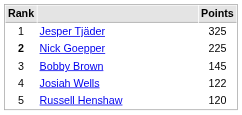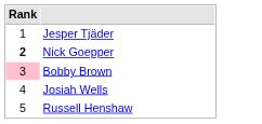- column: Points | 325 | 225 | 145 | 122 | 120
Bobby Brown | Rank: no background -> pink background
